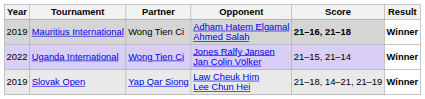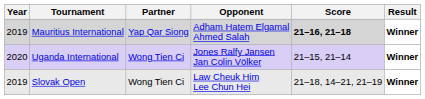Mauritius International | Partner: Wong Tien Ci -> Yap Qar Siong
Uganda International | Year: 2022 -> 2020
Slovak Open | Partner: Yap Qar Siong -> Wong Tien Ci
